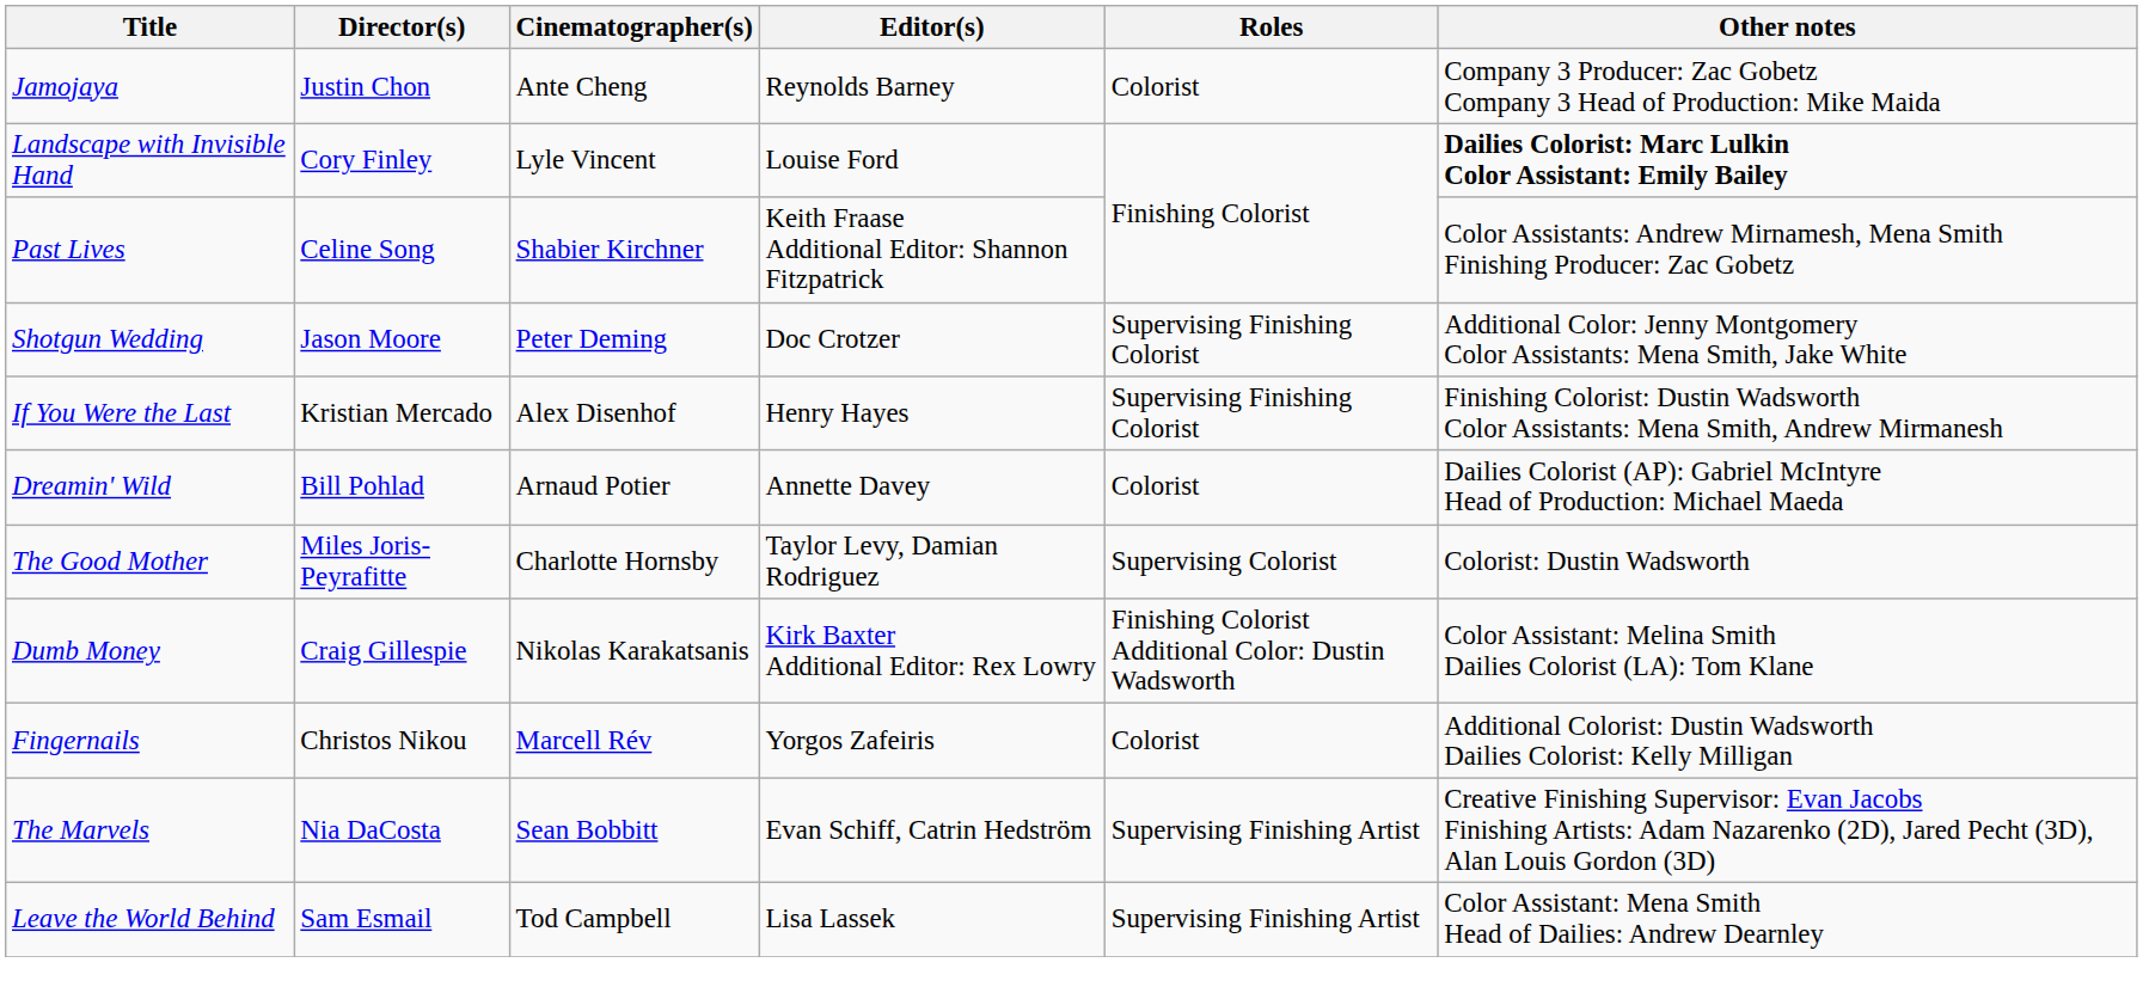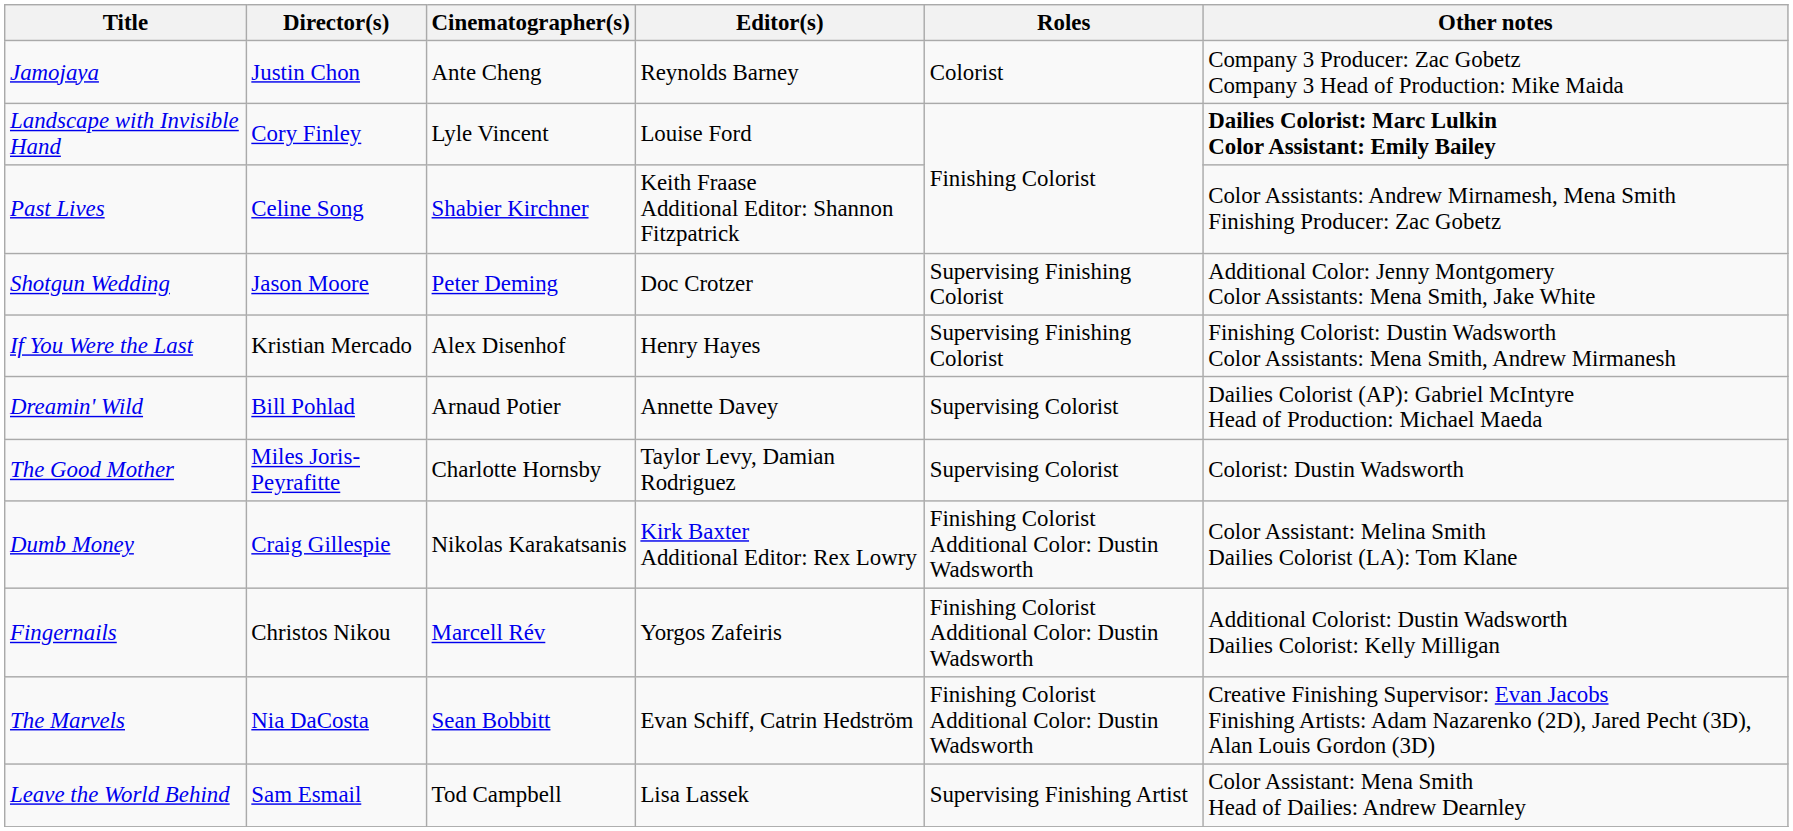Dreamin' Wild | Roles: Colorist -> Supervising Colorist
Fingernails | Roles: Colorist -> Finishing Colorist Additional Color: Dustin Wadsworth
The Marvels | Roles: Supervising Finishing Artist -> Finishing Colorist Additional Color: Dustin Wadsworth
